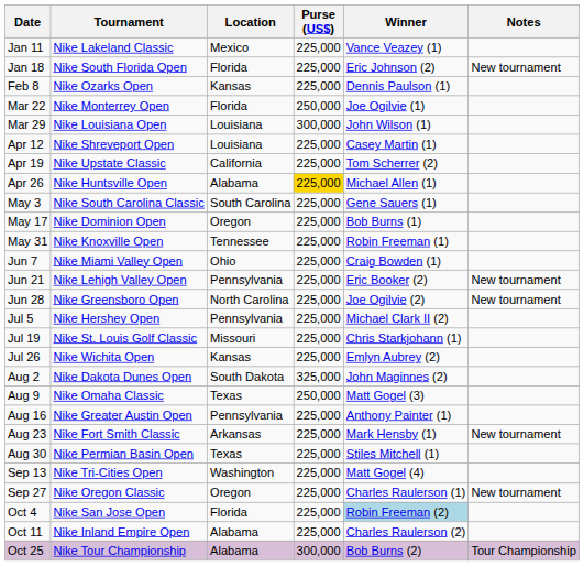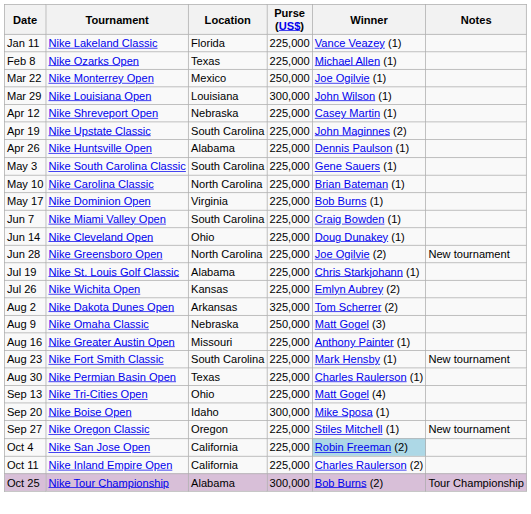Jan 11 | Location: Mexico -> Florida
- row: Jan 18 | Nike South Florida Open | Florida | 225,000 | Eric Johnson (2) | New tournament
Feb 8 | Location: Kansas -> Texas
Feb 8 | Winner: Dennis Paulson (1) -> Michael Allen (1)
Mar 22 | Location: Florida -> Mexico
Apr 12 | Location: Louisiana -> Nebraska
Apr 19 | Location: California -> South Carolina
Apr 19 | Winner: Tom Scherrer (2) -> John Maginnes (2)
Apr 26 | Purse (US$): gold background -> no background
Apr 26 | Winner: Michael Allen (1) -> Dennis Paulson (1)
+ row: May 10 | Nike Carolina Classic | North Carolina | 225,000 | Brian Bateman (1)
May 17 | Location: Oregon -> Virginia
- row: May 31 | Nike Knoxville Open | Tennessee | 225,000 | Robin Freeman (1)
Jun 7 | Location: Ohio -> South Carolina
+ row: Jun 14 | Nike Cleveland Open | Ohio | 225,000 | Doug Dunakey (1)
- row: Jun 21 | Nike Lehigh Valley Open | Pennsylvania | 225,000 | Eric Booker (2) | New tournament
- row: Jul 5 | Nike Hershey Open | Pennsylvania | 225,000 | Michael Clark II (2)
Jul 19 | Location: Missouri -> Alabama
Aug 2 | Location: South Dakota -> Arkansas
Aug 2 | Winner: John Maginnes (2) -> Tom Scherrer (2)
Aug 9 | Location: Texas -> Nebraska
Aug 16 | Location: Pennsylvania -> Missouri
Aug 23 | Location: Arkansas -> South Carolina
Aug 30 | Winner: Stiles Mitchell (1) -> Charles Raulerson (1)
Sep 13 | Location: Washington -> Ohio
+ row: Sep 20 | Nike Boise Open | Idaho | 300,000 | Mike Sposa (1)
Sep 27 | Winner: Charles Raulerson (1) -> Stiles Mitchell (1)
Oct 4 | Location: Florida -> California
Oct 11 | Location: Alabama -> California
